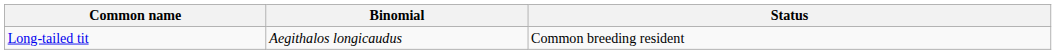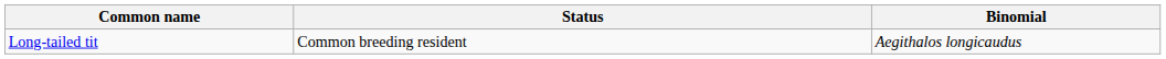columns swapped: Binomial <-> Status
